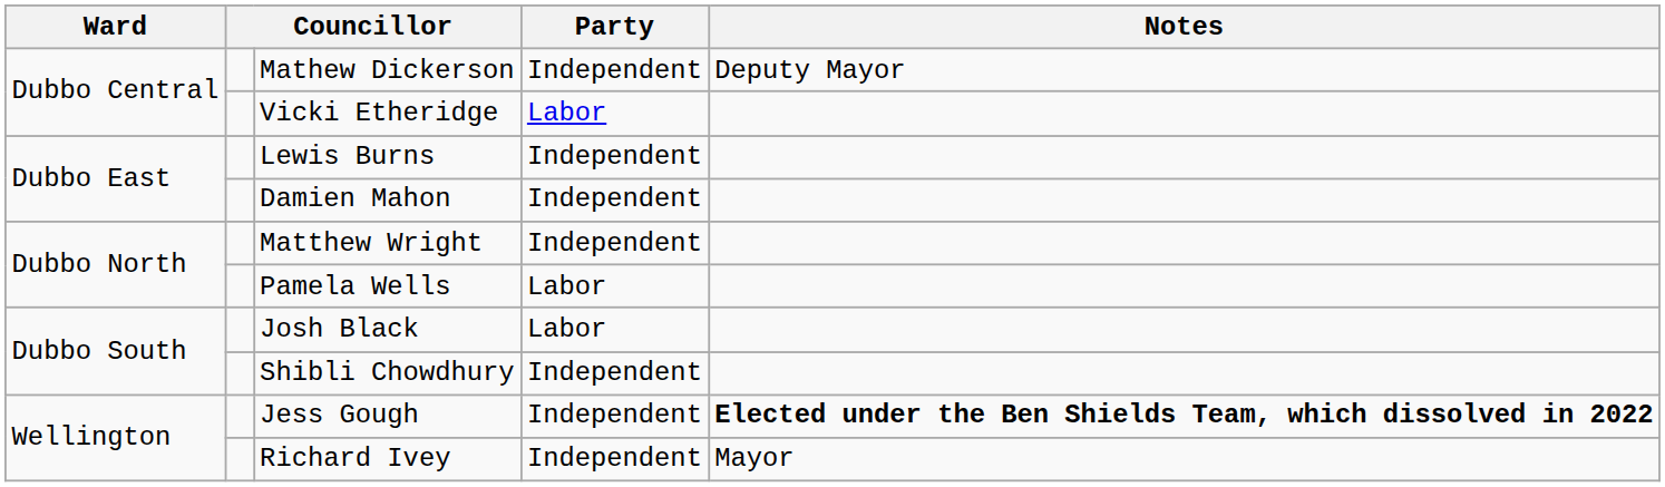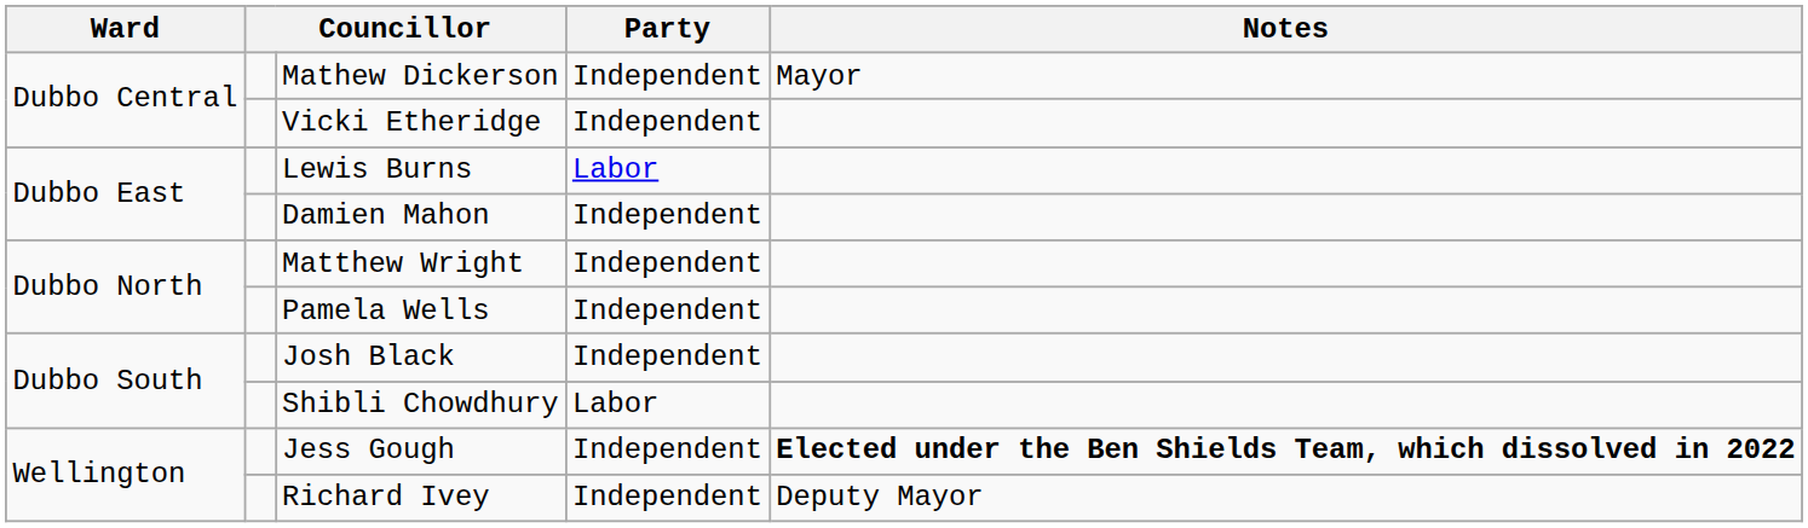Mathew Dickerson | Notes: Deputy Mayor -> Mayor
Vicki Etheridge | Party: Labor -> Independent
Lewis Burns | Party: Independent -> Labor
Pamela Wells | Party: Labor -> Independent
Josh Black | Party: Labor -> Independent
Shibli Chowdhury | Party: Independent -> Labor
Richard Ivey | Notes: Mayor -> Deputy Mayor
